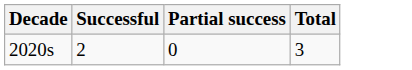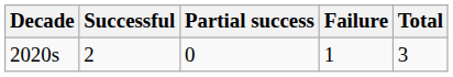+ column: Failure | 1
